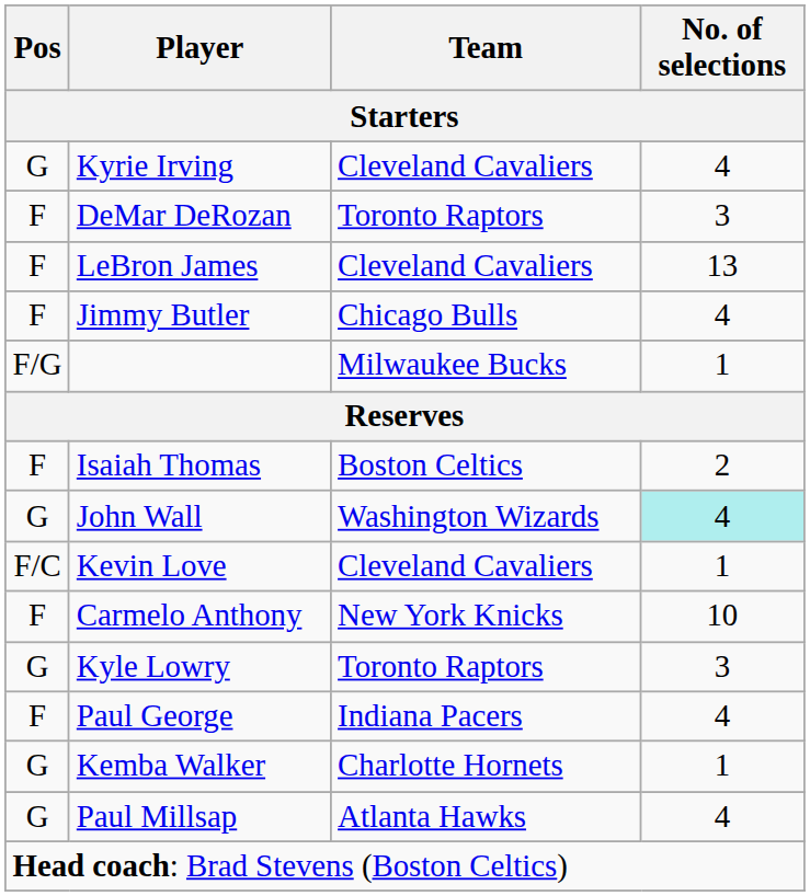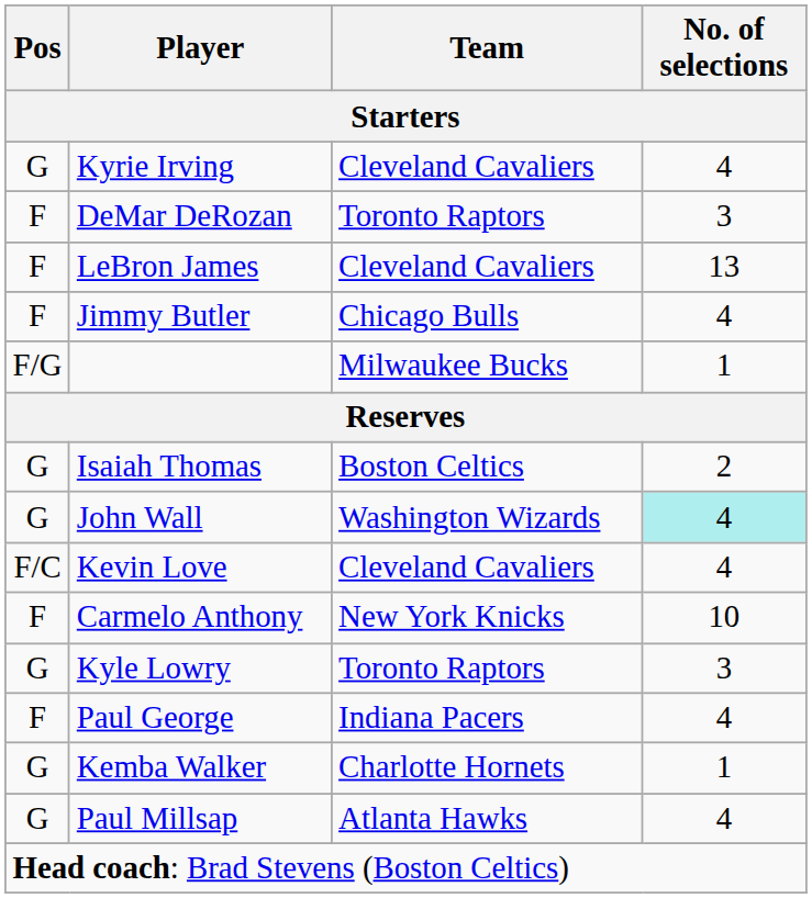Isaiah Thomas | Pos: F -> G
Kevin Love | No. of selections: 1 -> 4
